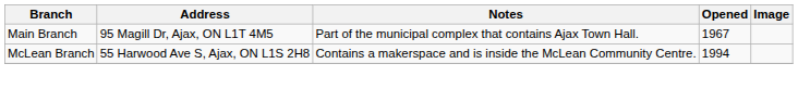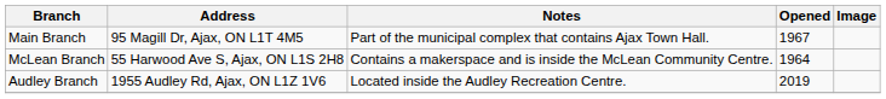McLean Branch | Opened: 1994 -> 1964
+ row: Audley Branch | 1955 Audley Rd, Ajax, ON L1Z 1V6 | Located inside the Audley Recreation Centre. | 2019
